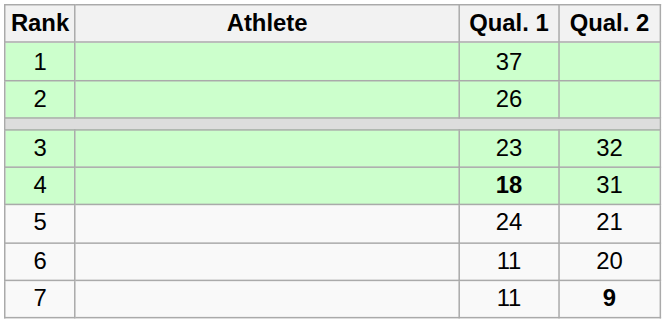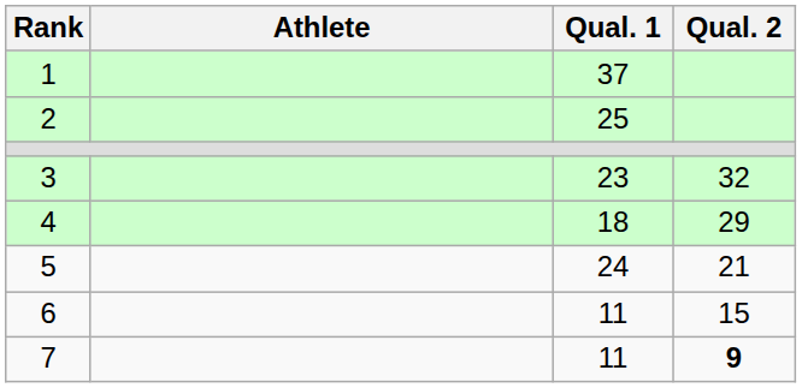2 | Qual. 1: 26 -> 25
4 | Qual. 1: bold -> normal
4 | Qual. 2: 31 -> 29
6 | Qual. 2: 20 -> 15
